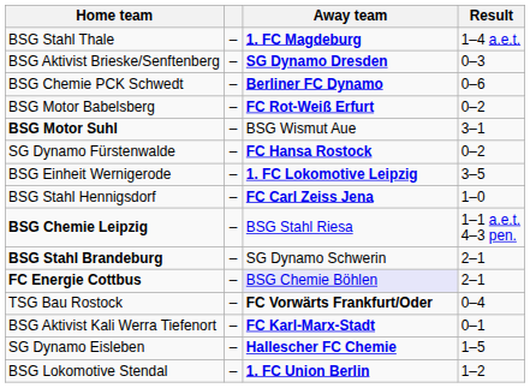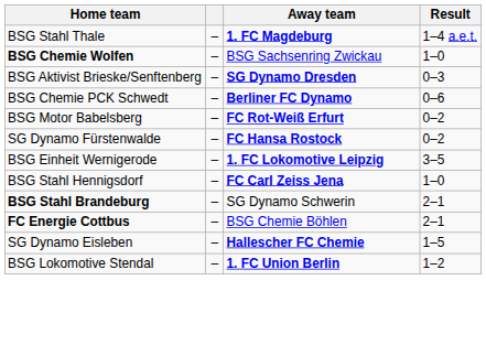+ row: BSG Chemie Wolfen | – | BSG Sachsenring Zwickau | 1–0
- row: BSG Motor Suhl | – | BSG Wismut Aue | 3–1
- row: BSG Chemie Leipzig | – | BSG Stahl Riesa | 1–1 a.e.t. 4–3 pen.
FC Energie Cottbus | Away team: lavender background -> no background
- row: TSG Bau Rostock | – | FC Vorwärts Frankfurt/Oder | 0–4
- row: BSG Aktivist Kali Werra Tiefenort | – | FC Karl-Marx-Stadt | 0–1
